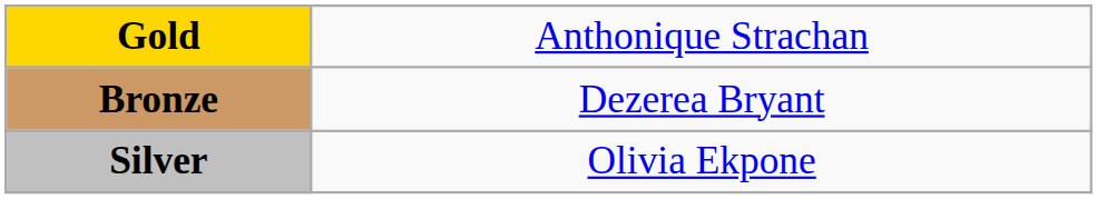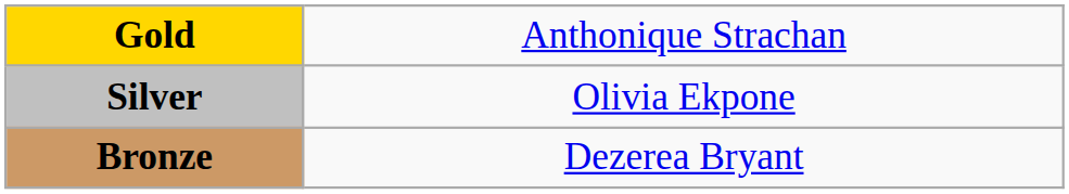rows swapped: Silver <-> Bronze
